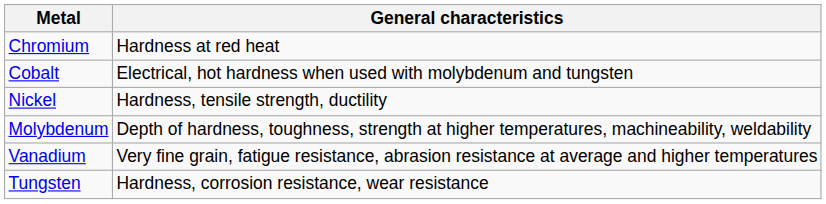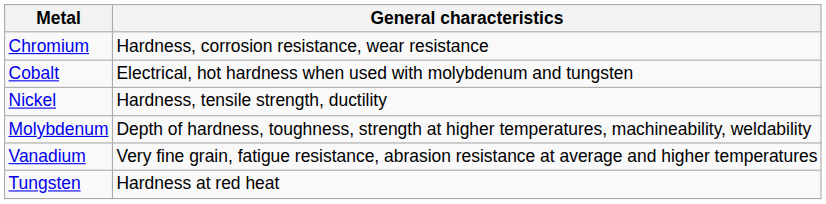Chromium | General characteristics: Hardness at red heat -> Hardness, corrosion resistance, wear resistance
Tungsten | General characteristics: Hardness, corrosion resistance, wear resistance -> Hardness at red heat
